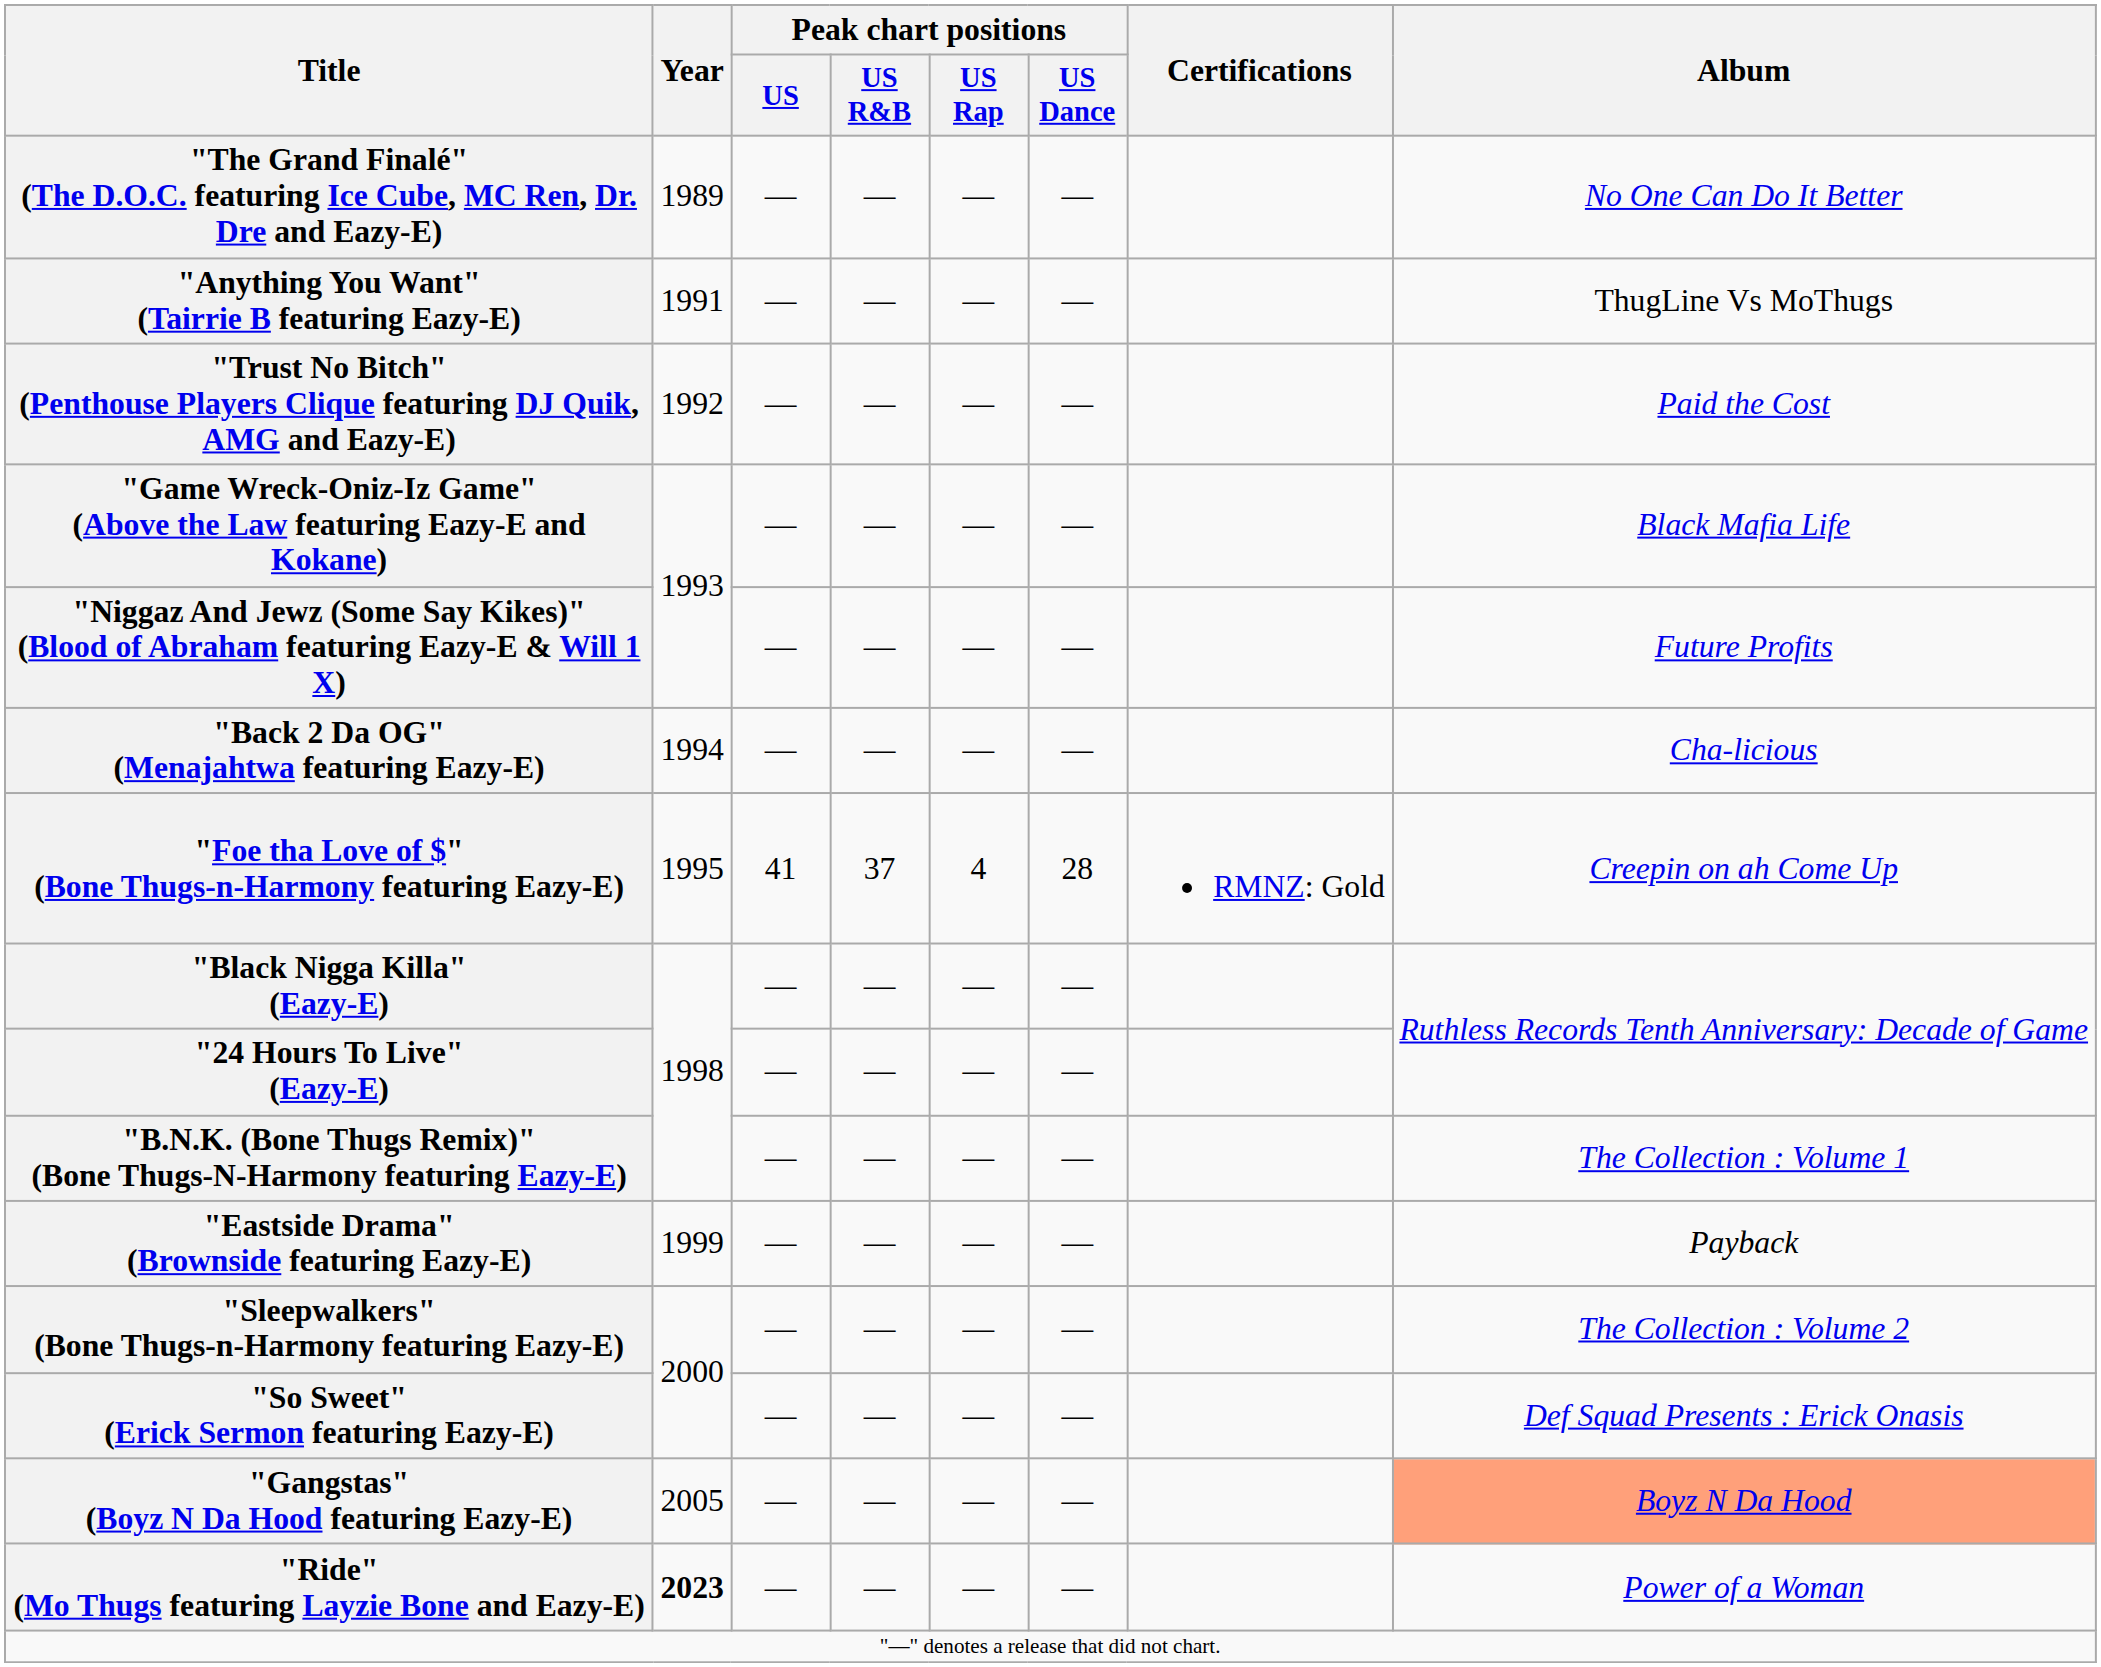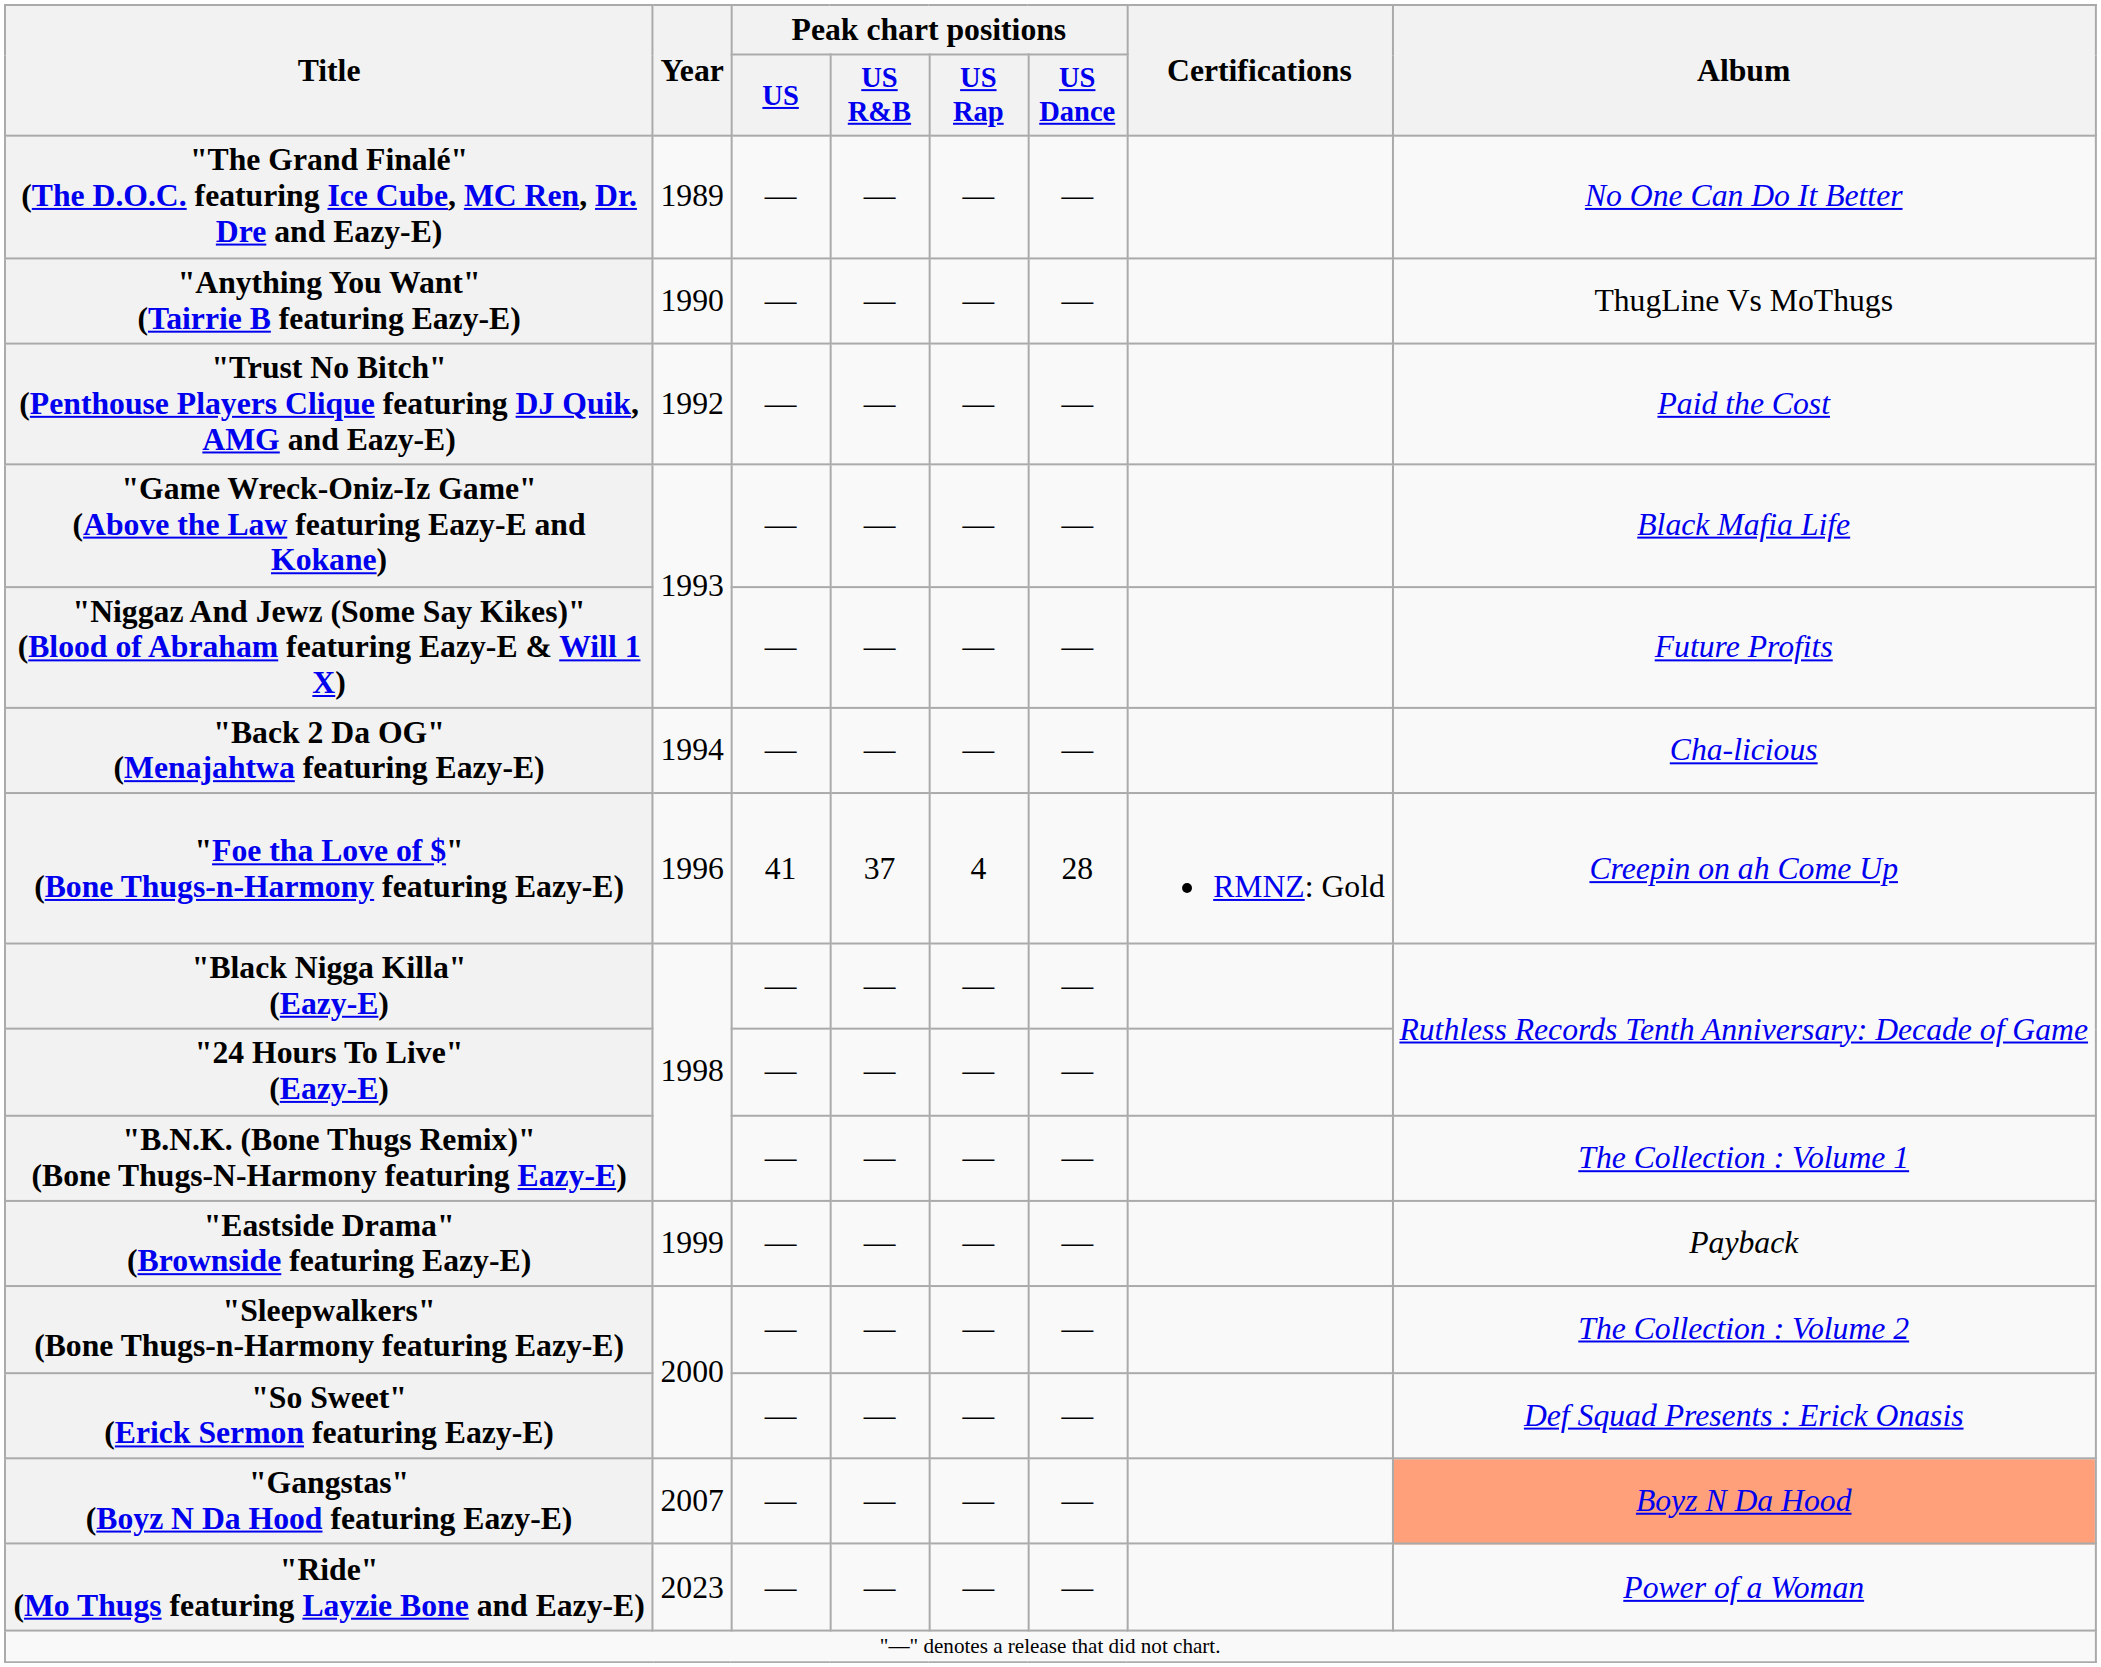"Anything You Want" (Tairrie B featuring Eazy-E) | Year: 1991 -> 1990
"Foe tha Love of $" (Bone Thugs-n-Harmony featuring Eazy-E) | Year: 1995 -> 1996
"Gangstas" (Boyz N Da Hood featuring Eazy-E) | Year: 2005 -> 2007
"Ride" (Mo Thugs featuring Layzie Bone and Eazy-E) | Year: bold -> normal
